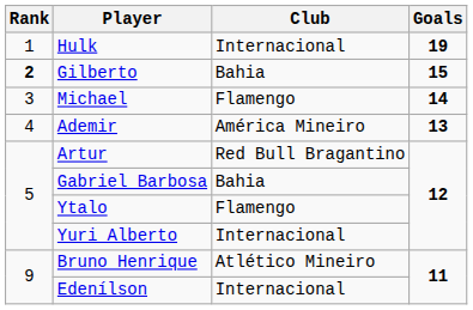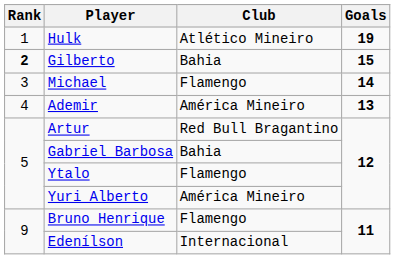Hulk | Club: Internacional -> Atlético Mineiro
Yuri Alberto | Club: Internacional -> América Mineiro
Bruno Henrique | Club: Atlético Mineiro -> Flamengo
